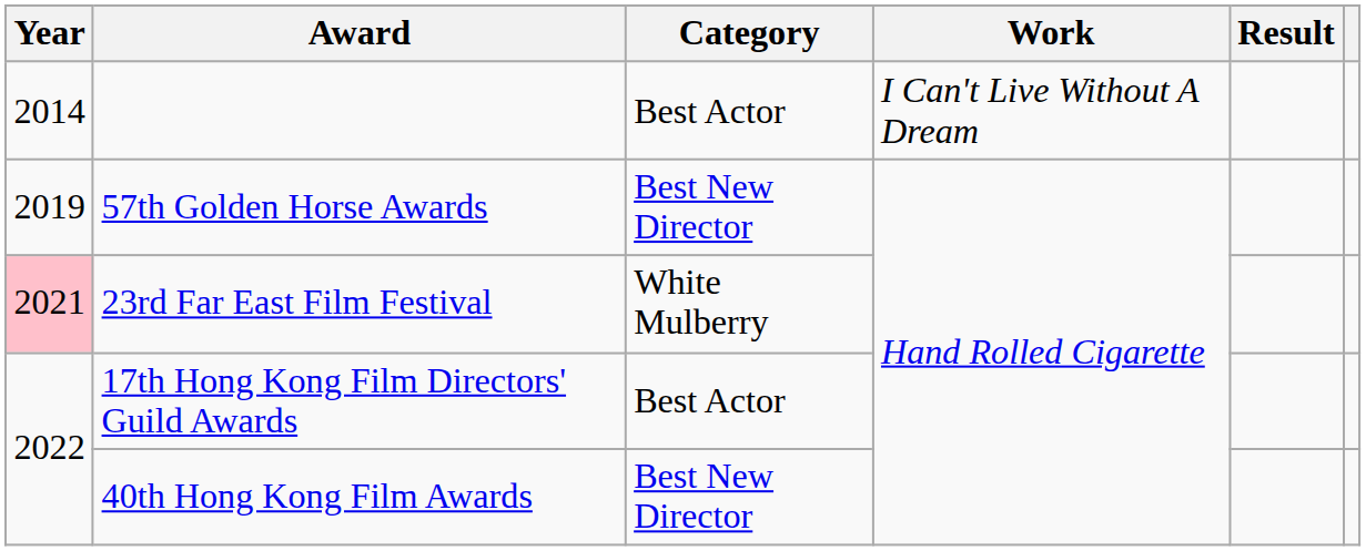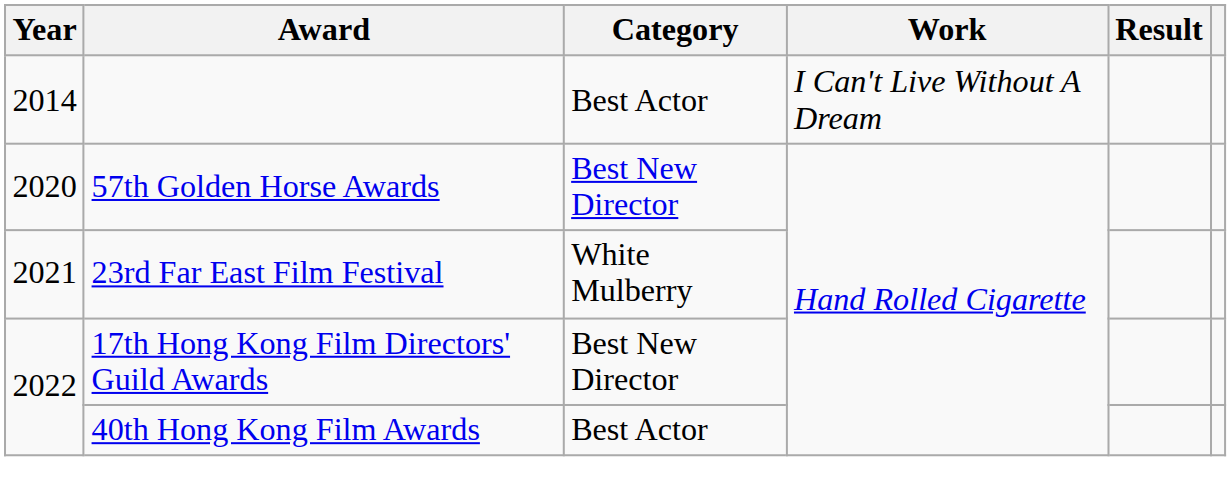57th Golden Horse Awards | Year: 2019 -> 2020
23rd Far East Film Festival | Year: pink background -> no background
17th Hong Kong Film Directors' Guild Awards | Category: Best Actor -> Best New Director
40th Hong Kong Film Awards | Category: Best New Director -> Best Actor
